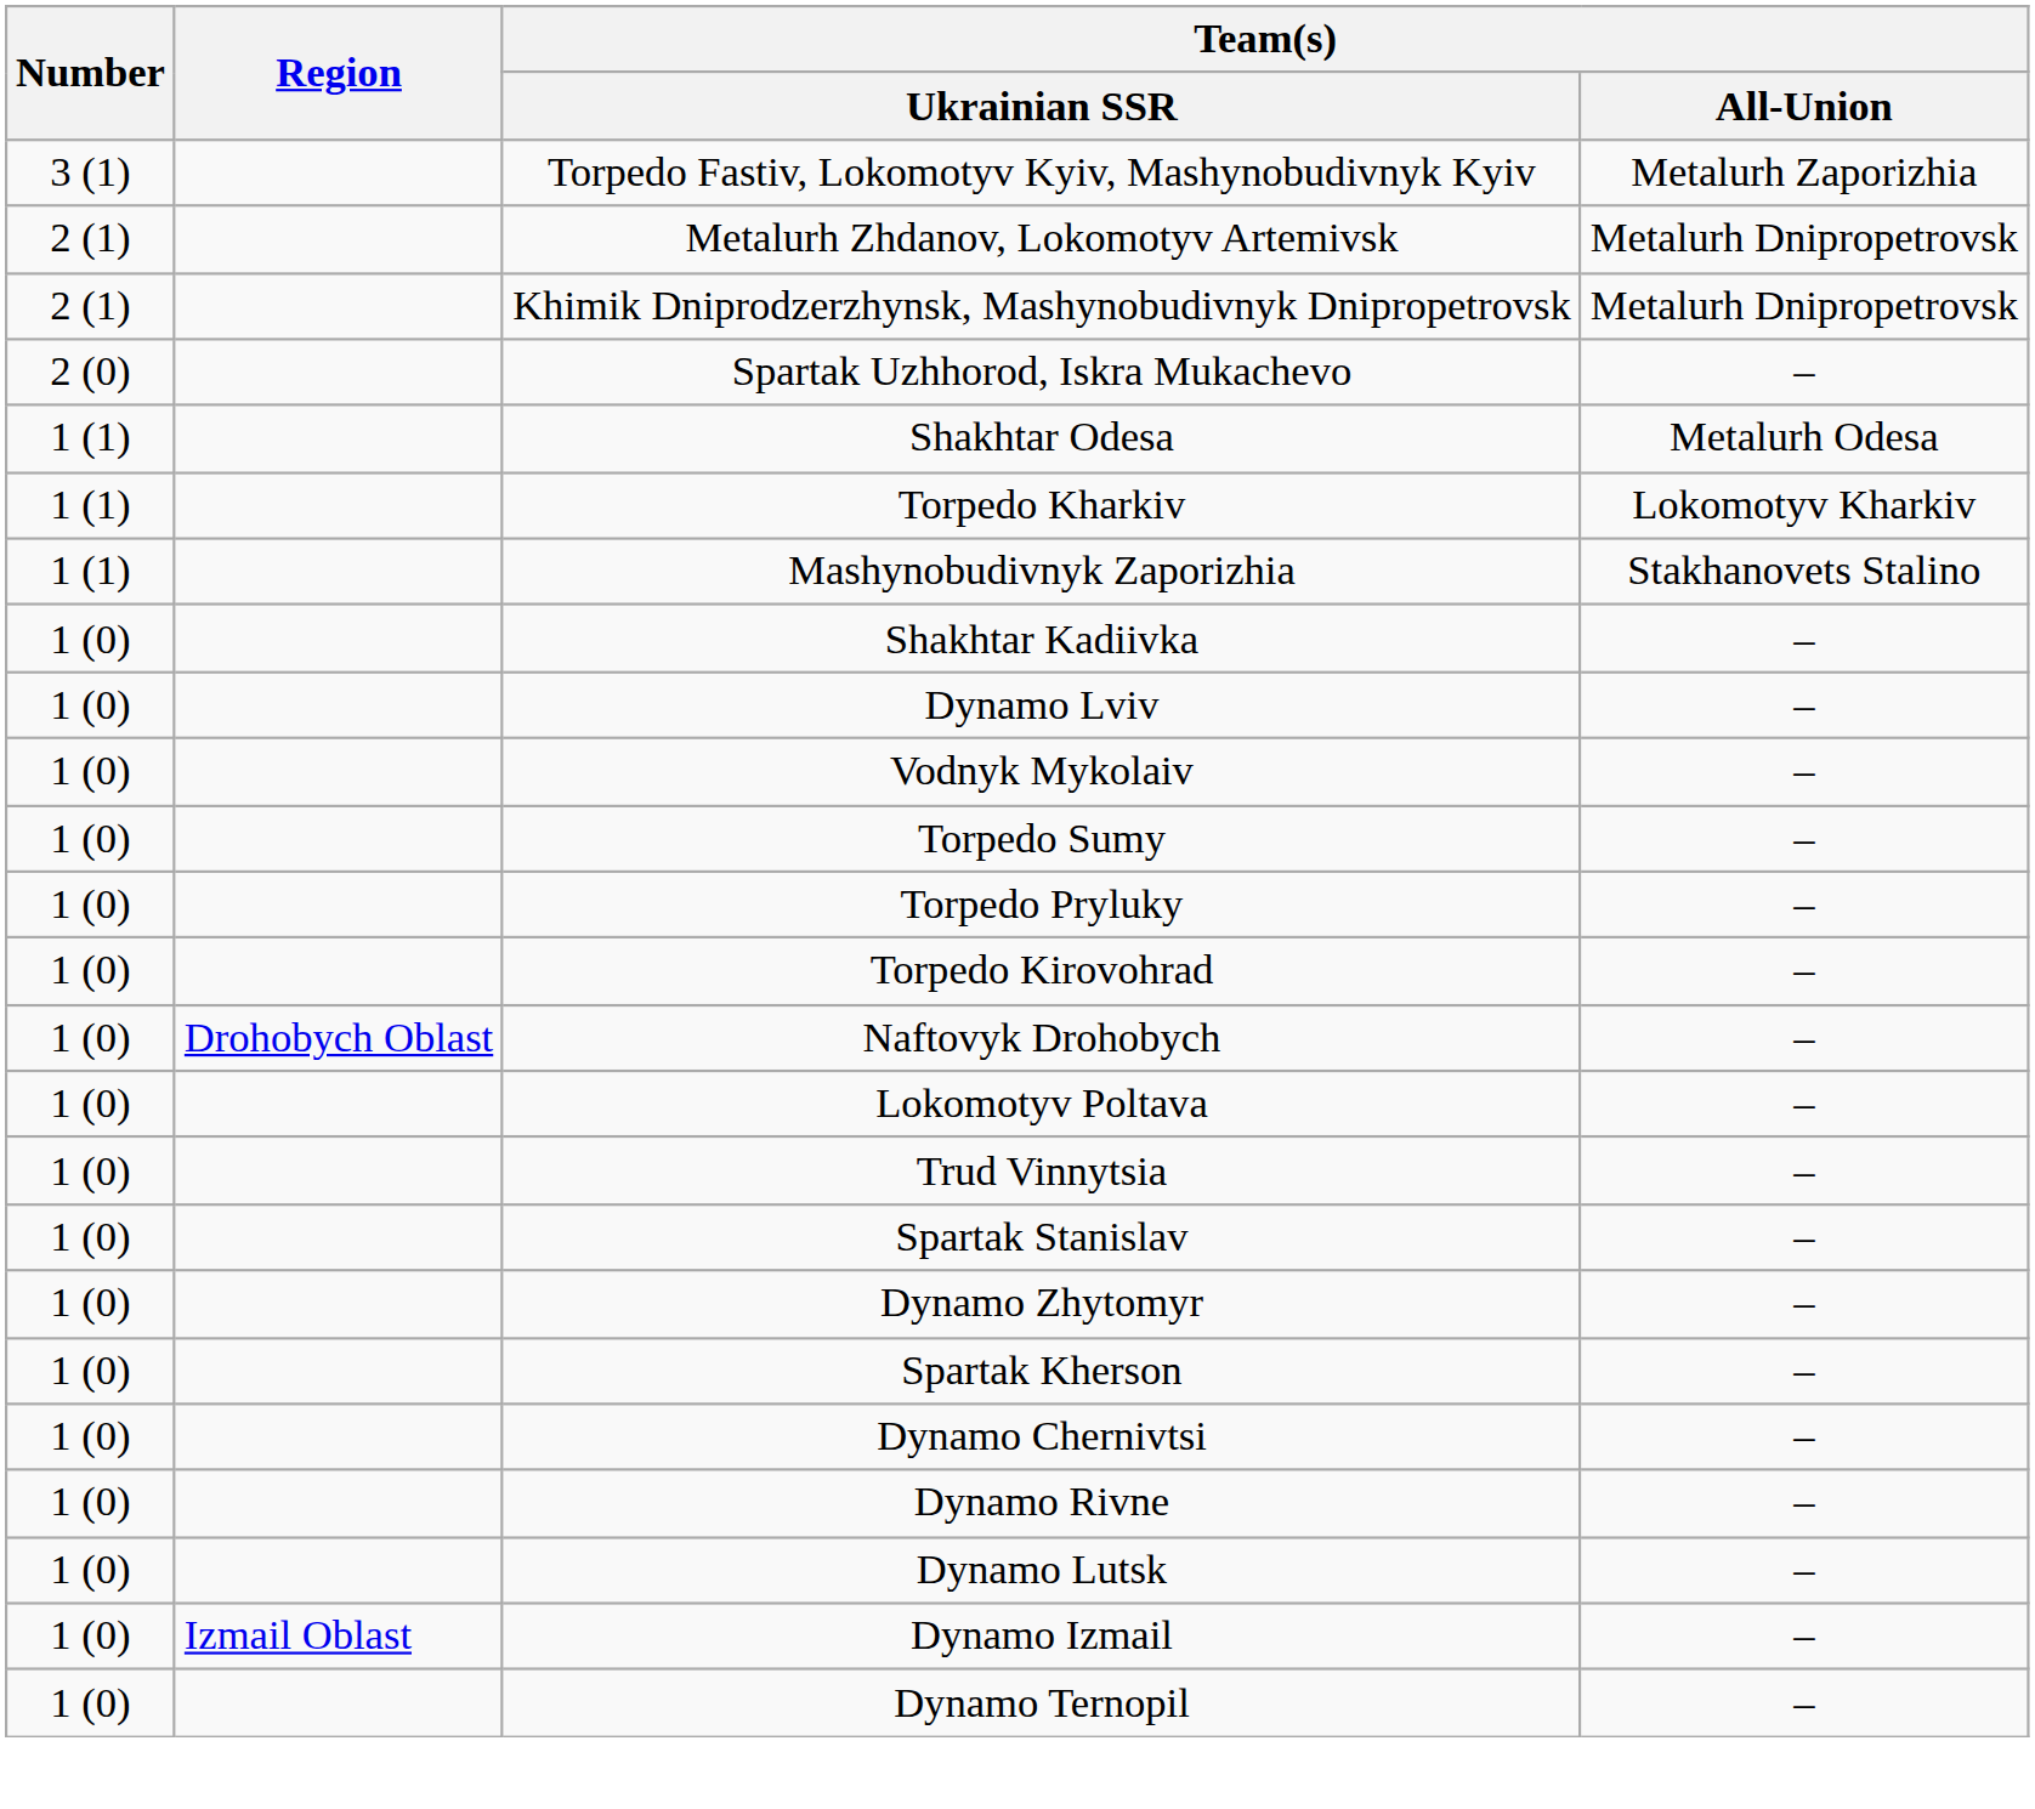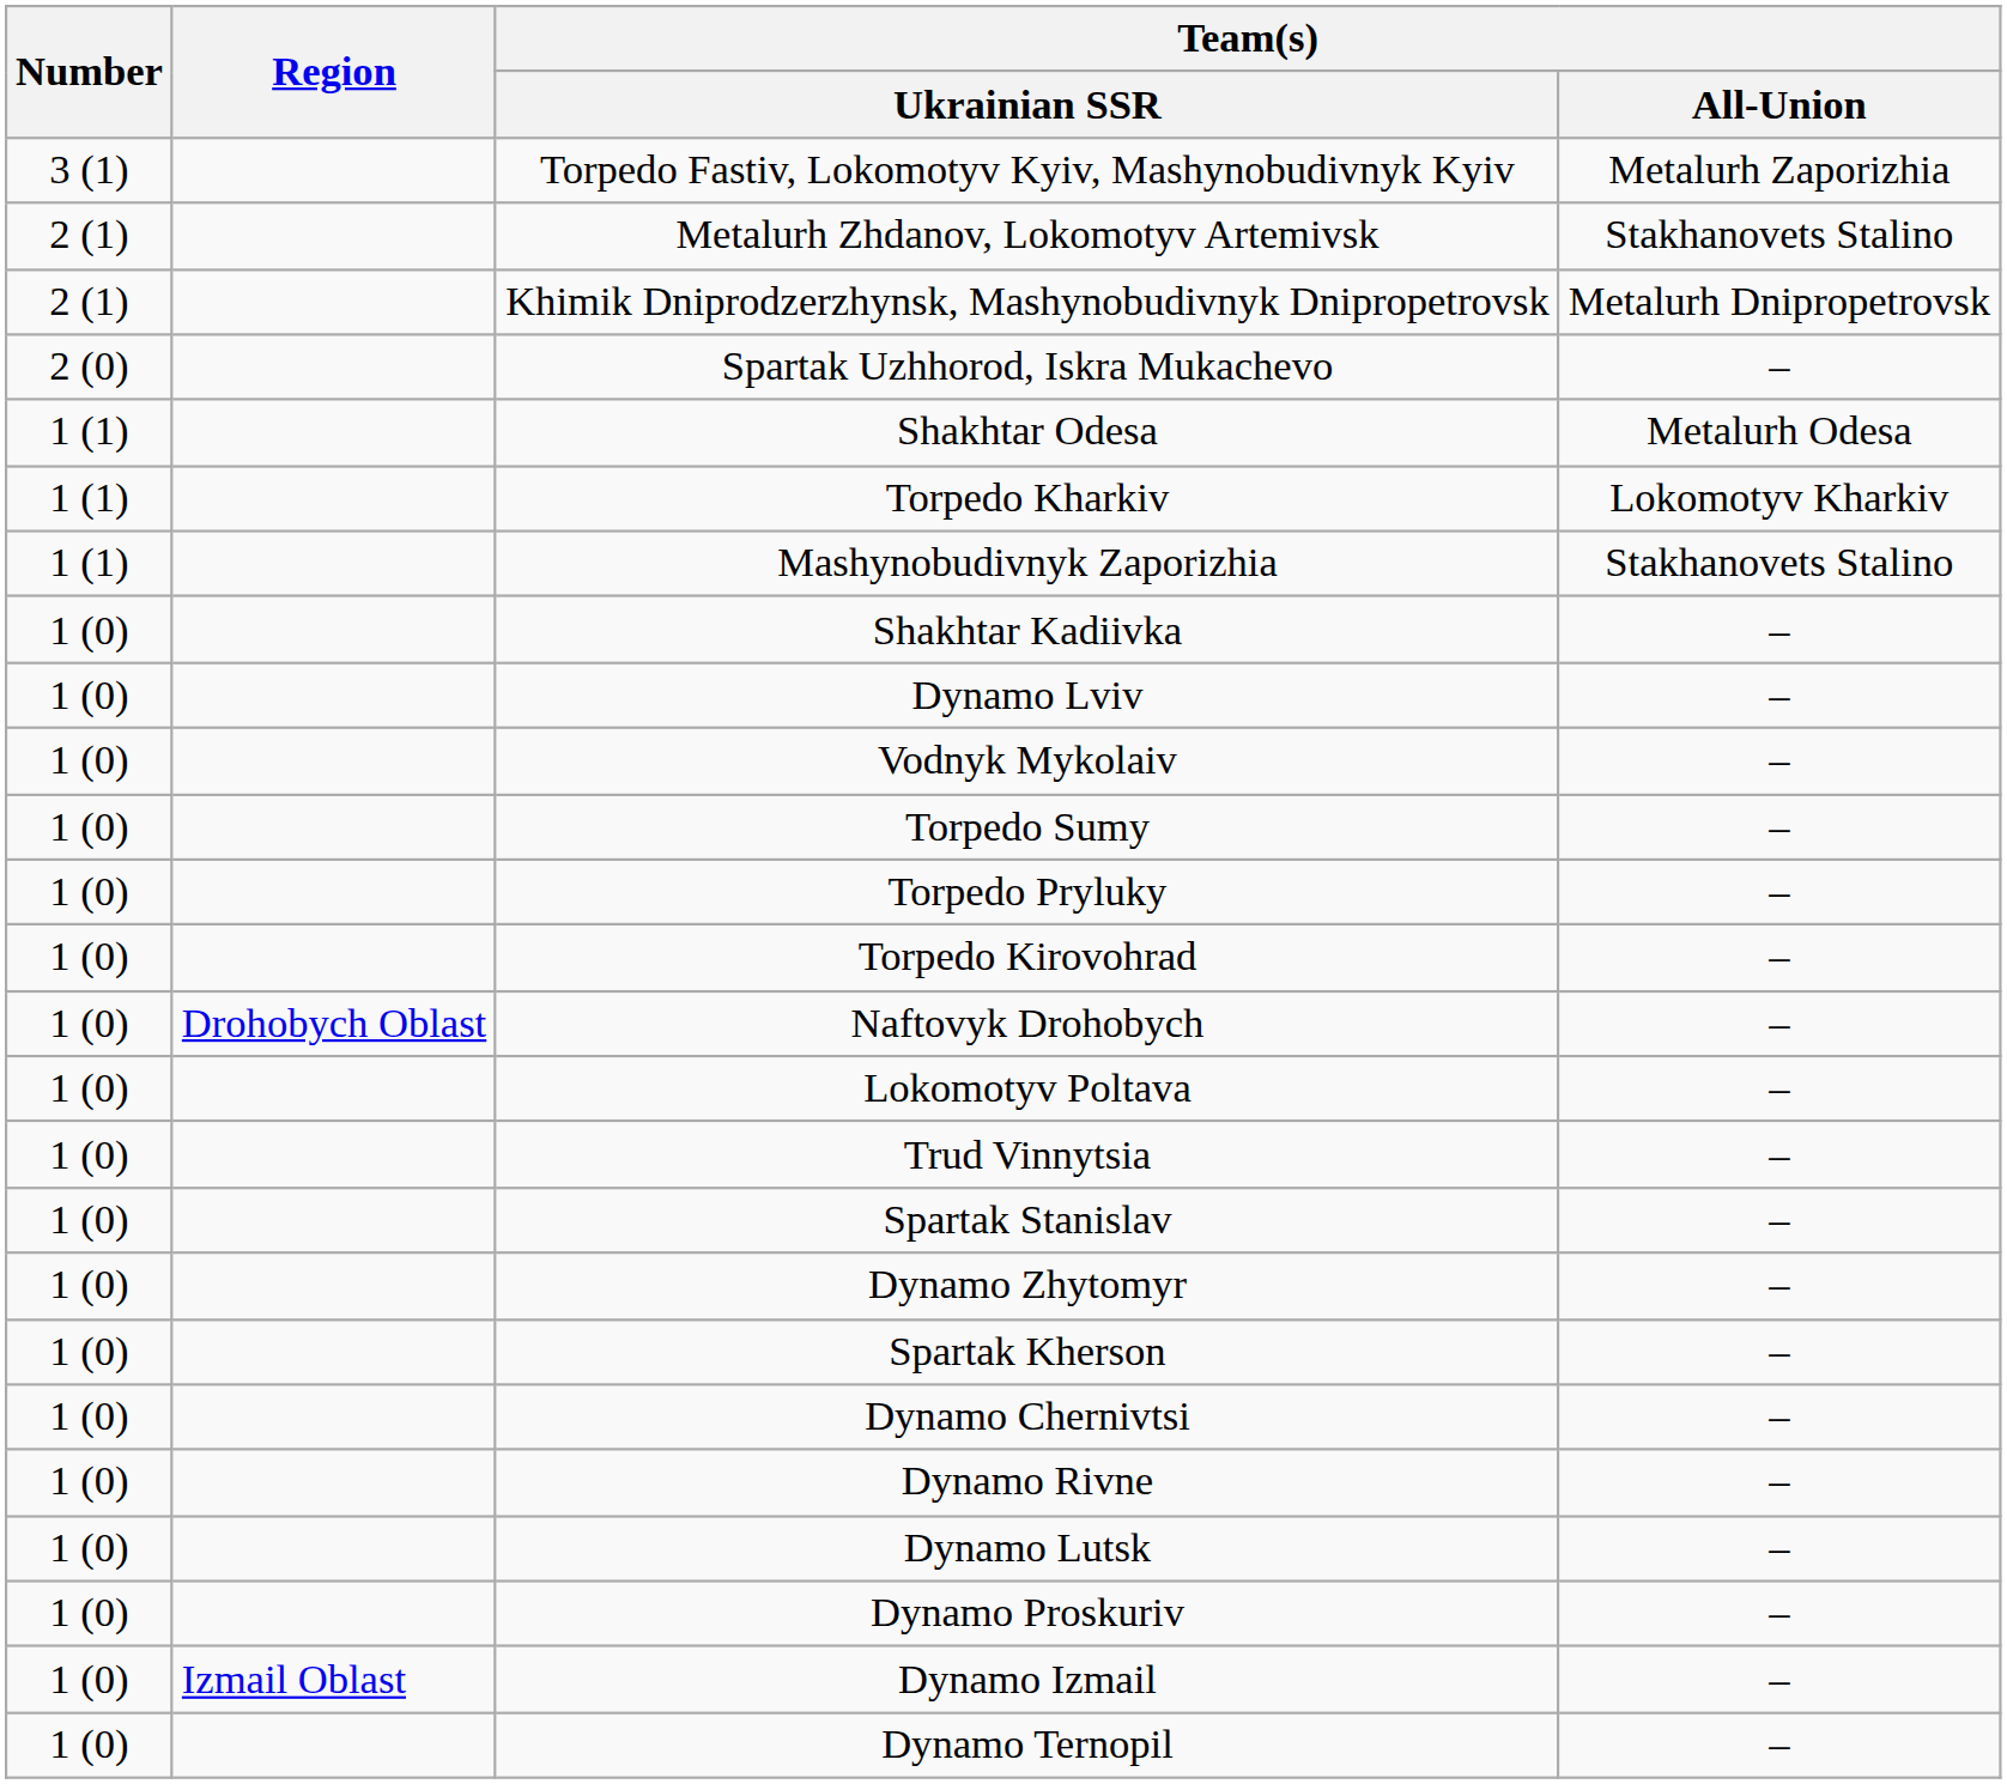Metalurh Zhdanov, Lokomotyv Artemivsk | Team(s) / All-Union: Metalurh Dnipropetrovsk -> Stakhanovets Stalino
+ row: 1 (0) | Dynamo Proskuriv | –
